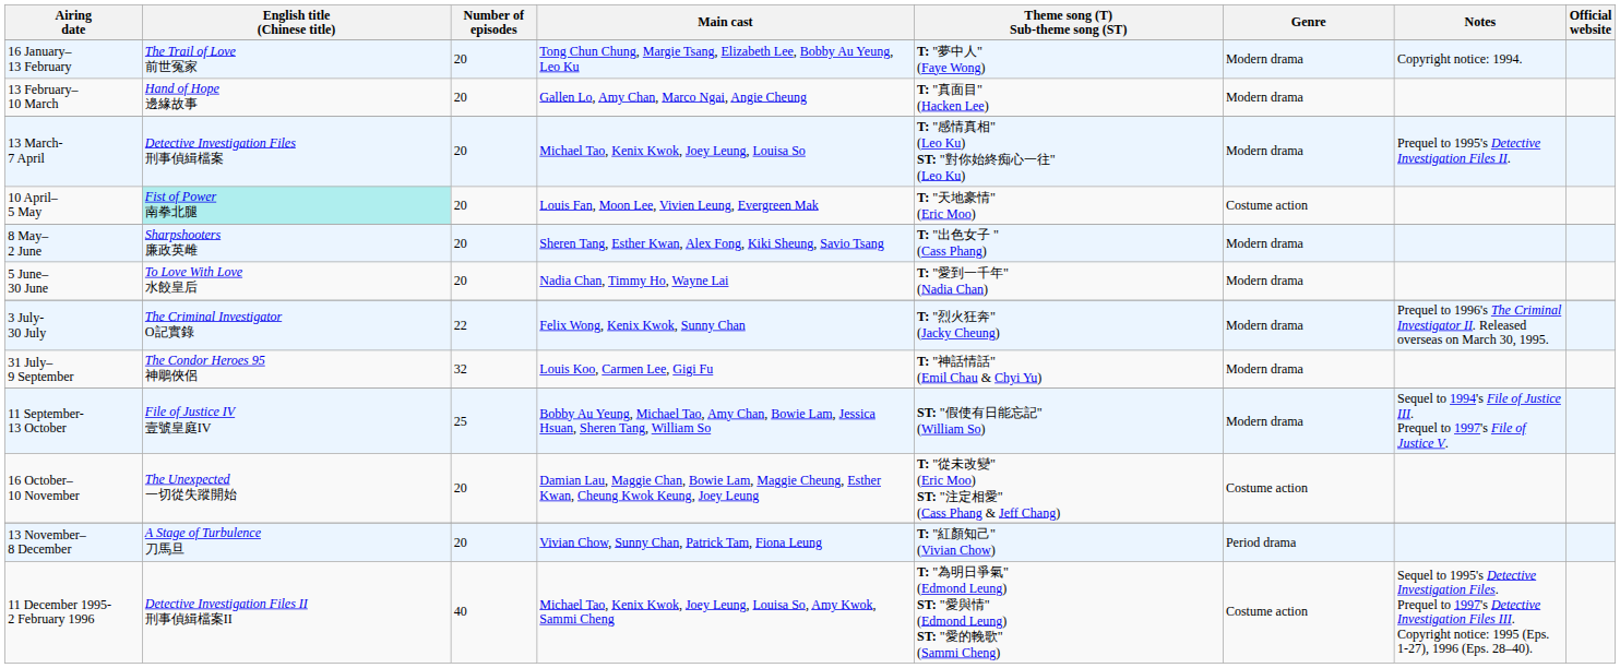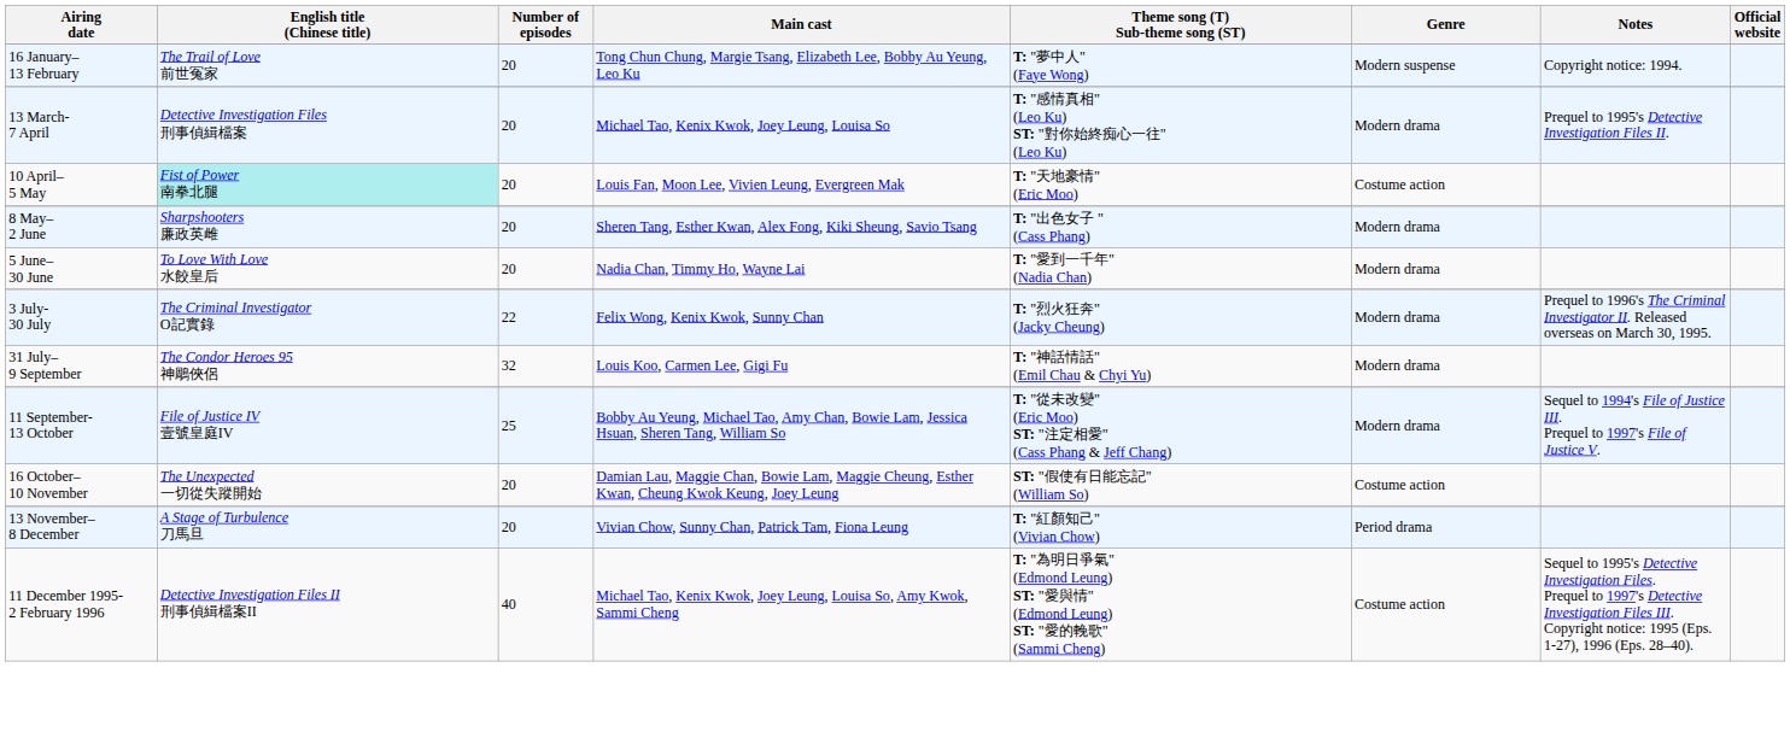16 January– 13 February | Genre: Modern drama -> Modern suspense
- row: 13 February– 10 March | Hand of Hope 邊緣故事 | 20 | Gallen Lo, Amy Chan, Marco Ngai, Angie Cheung | T: "真面目" (Hacken Lee) | Modern drama
11 September- 13 October | Theme song (T) Sub-theme song (ST): ST: "假使有日能忘記" (William So) -> T: "從未改變" (Eric Moo) ST: "注定相愛" (Cass Phang & Jeff Chang)
16 October– 10 November | Theme song (T) Sub-theme song (ST): T: "從未改變" (Eric Moo) ST: "注定相愛" (Cass Phang & Jeff Chang) -> ST: "假使有日能忘記" (William So)
